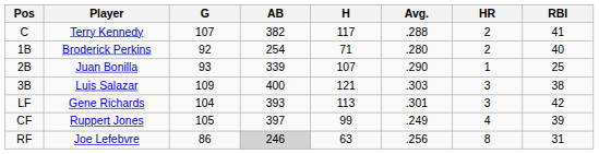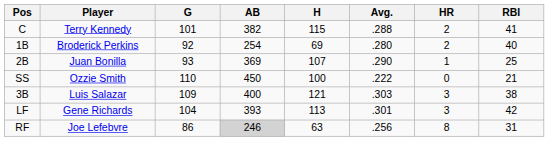C | G: 107 -> 101
C | H: 117 -> 115
1B | H: 71 -> 69
2B | AB: 339 -> 369
+ row: SS | Ozzie Smith | 110 | 450 | 100 | .222 | 0 | 21
- row: CF | Ruppert Jones | 105 | 397 | 99 | .249 | 4 | 39
